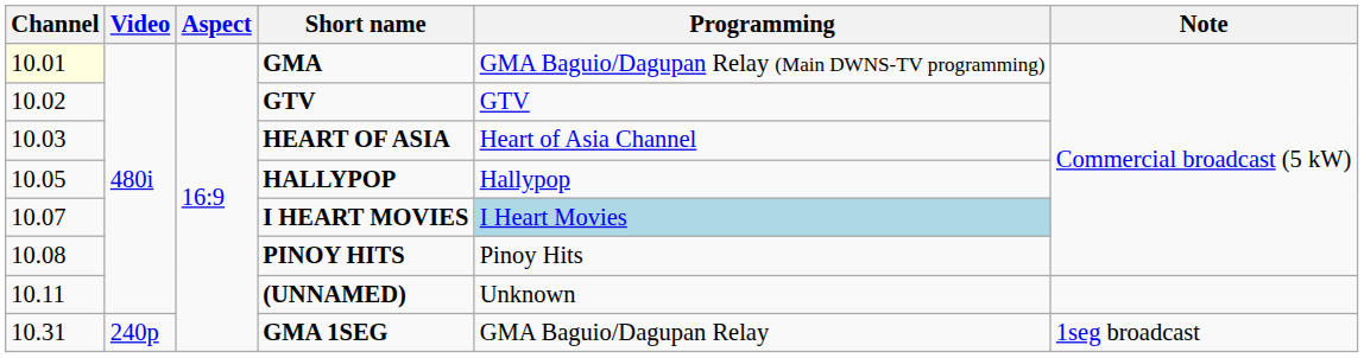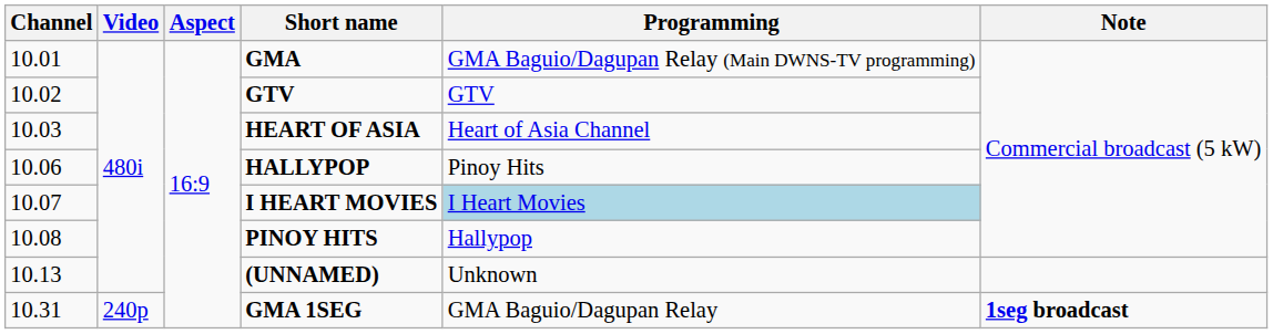GMA | Channel: lightyellow background -> no background
HALLYPOP | Channel: 10.05 -> 10.06
HALLYPOP | Programming: Hallypop -> Pinoy Hits
PINOY HITS | Programming: Pinoy Hits -> Hallypop
(UNNAMED) | Channel: 10.11 -> 10.13
GMA 1SEG | Note: normal -> bold
